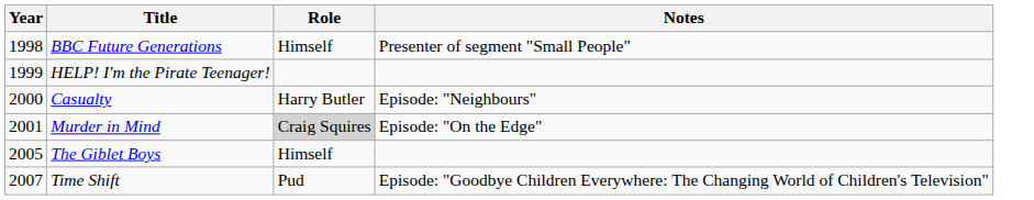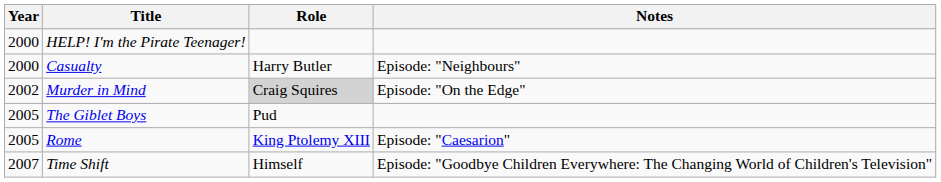- row: 1998 | BBC Future Generations | Himself | Presenter of segment "Small People"
HELP! I'm the Pirate Teenager! | Year: 1999 -> 2000
Murder in Mind | Year: 2001 -> 2002
The Giblet Boys | Role: Himself -> Pud
+ row: 2005 | Rome | King Ptolemy XIII | Episode: "Caesarion"
Time Shift | Role: Pud -> Himself
